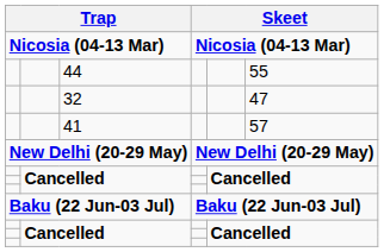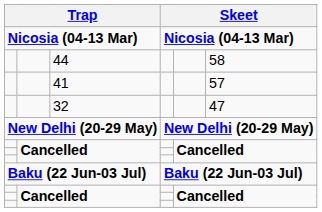44 | column 6: 55 -> 58
rows swapped: 41 <-> 32
